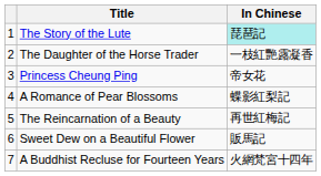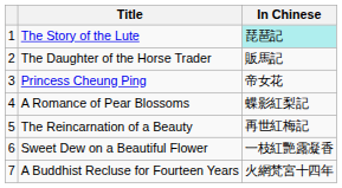The Daughter of the Horse Trader | In Chinese: 一枝紅艷露凝香 -> 販馬記
Sweet Dew on a Beautiful Flower | In Chinese: 販馬記 -> 一枝紅艷露凝香
